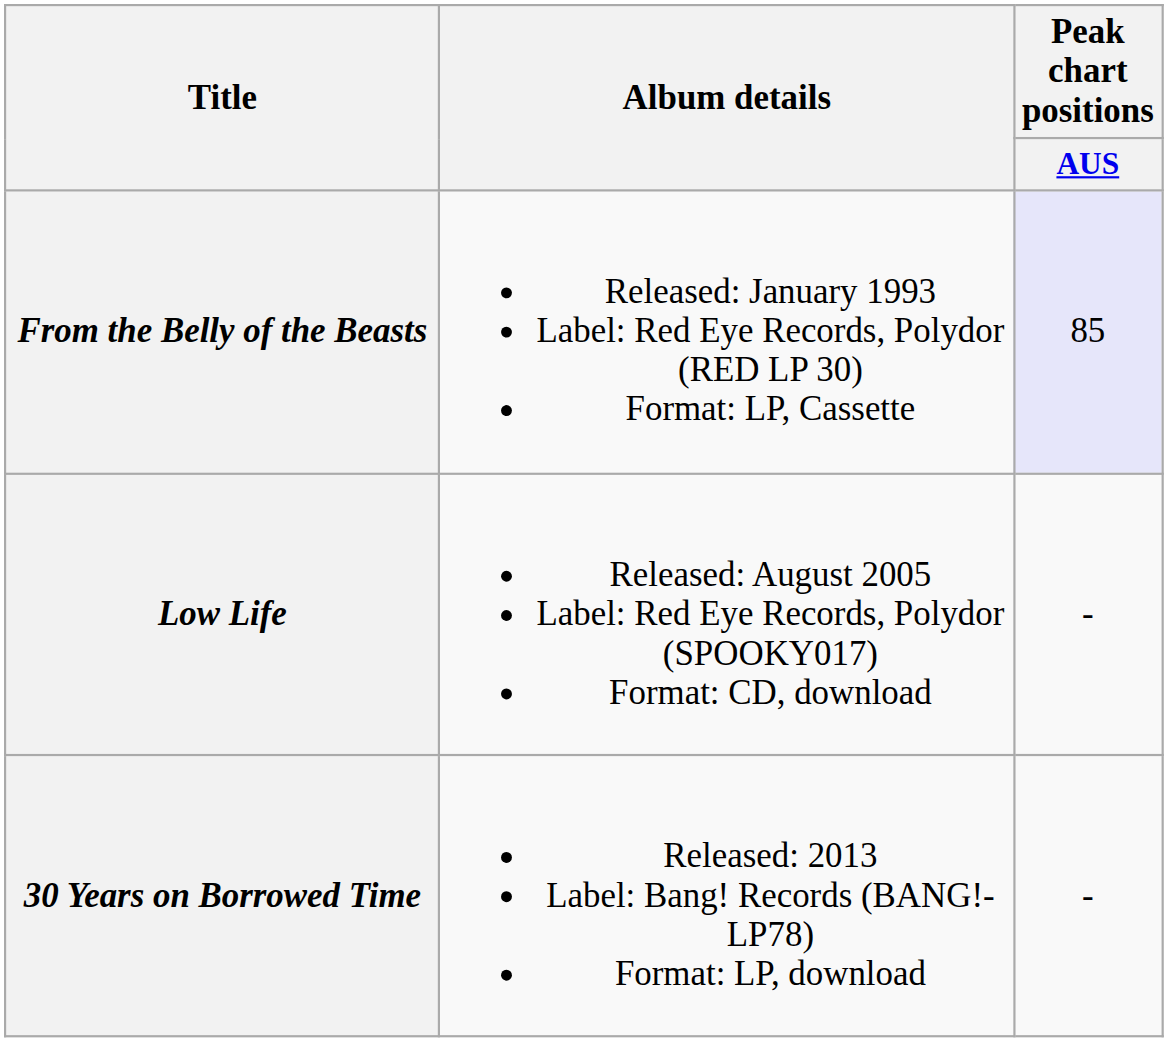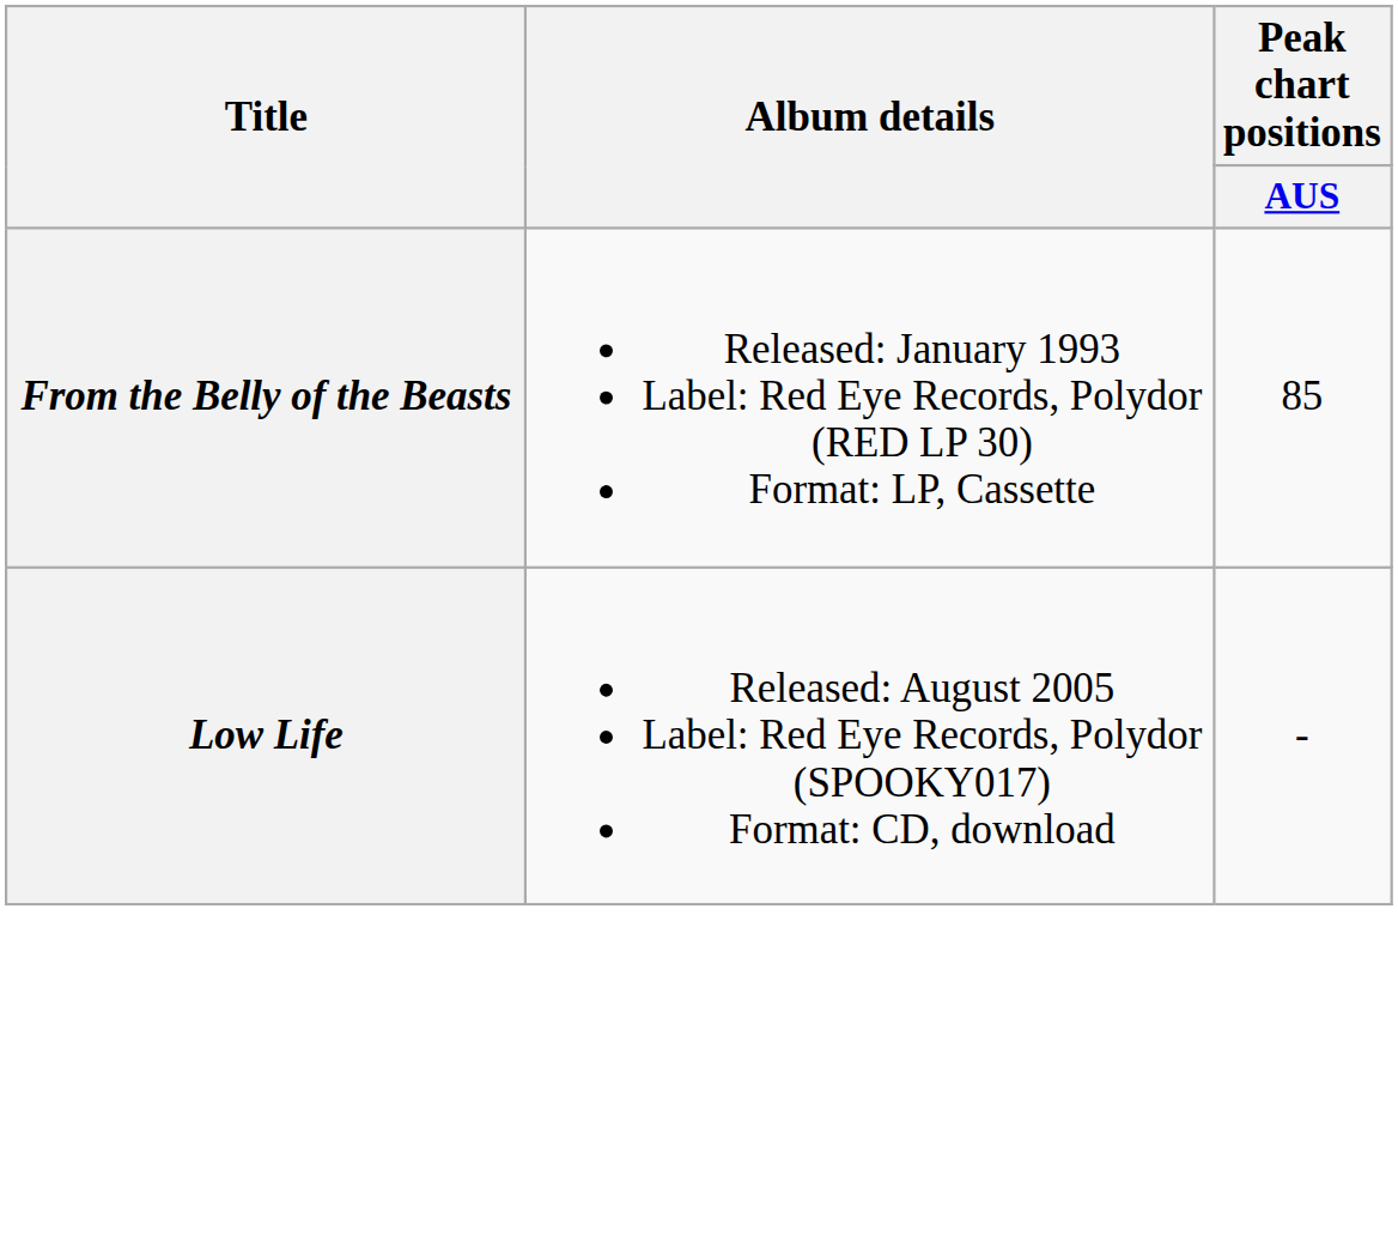From the Belly of the Beasts | Peak chart positions / AUS: lavender background -> no background
- row: 30 Years on Borrowed Time | Released: 2013 Label: Bang! Records (BANG!-LP78) Format: LP, download | -
